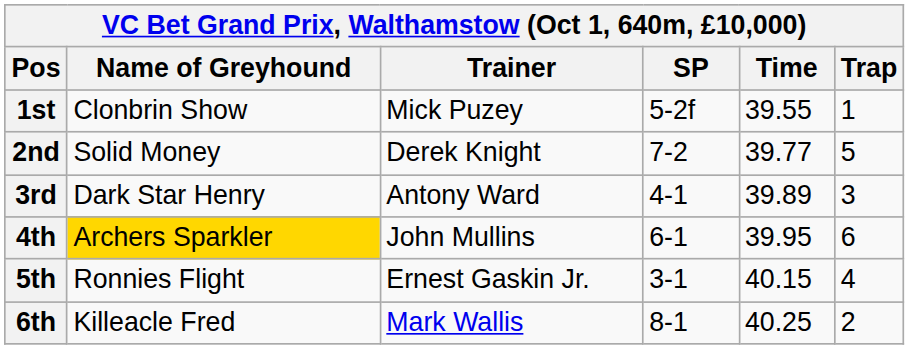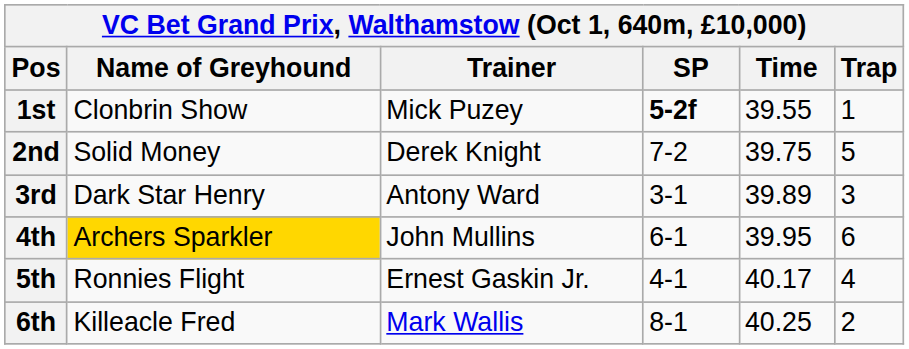1st | SP: normal -> bold
2nd | Time: 39.77 -> 39.75
3rd | SP: 4-1 -> 3-1
5th | SP: 3-1 -> 4-1
5th | Time: 40.15 -> 40.17
